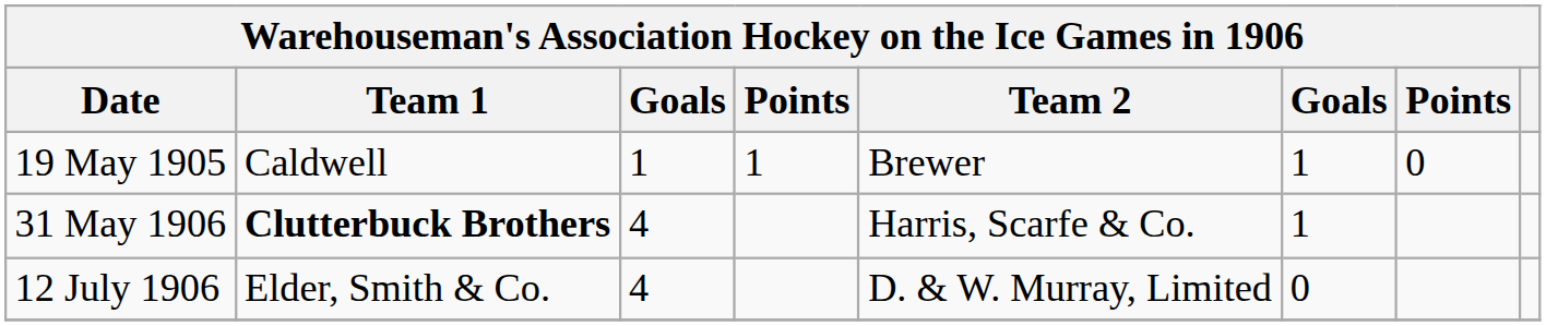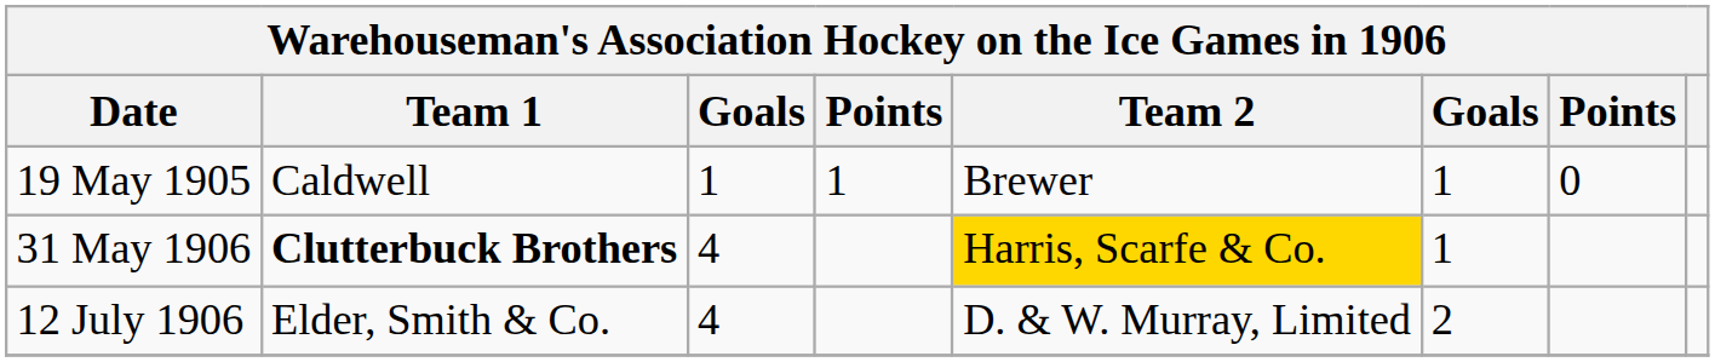31 May 1906 | Team 2: no background -> gold background
12 July 1906 | column 6: 0 -> 2
